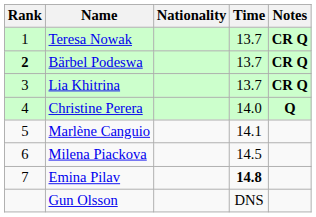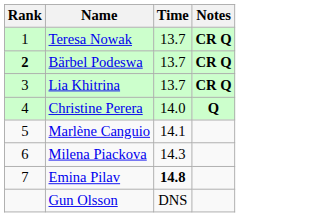- column: Nationality
Milena Piackova | Time: 14.5 -> 14.3
